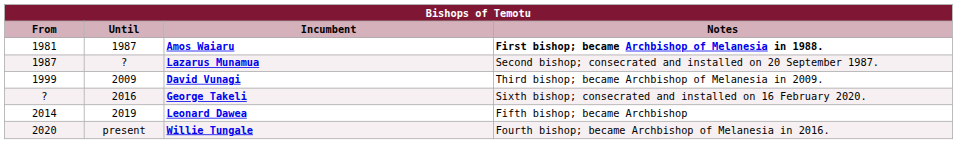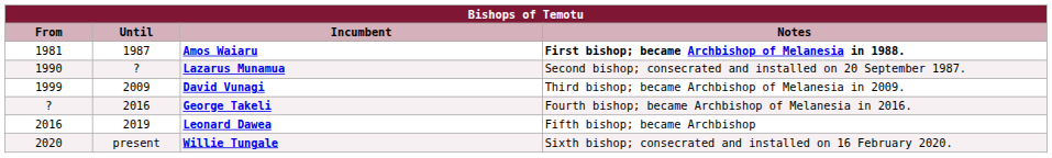Lazarus Munamua | From: 1987 -> 1990
George Takeli | Notes: Sixth bishop; consecrated and installed on 16 February 2020. -> Fourth bishop; became Archbishop of Melanesia in 2016.
Leonard Dawea | From: 2014 -> 2016
Willie Tungale | Notes: Fourth bishop; became Archbishop of Melanesia in 2016. -> Sixth bishop; consecrated and installed on 16 February 2020.
